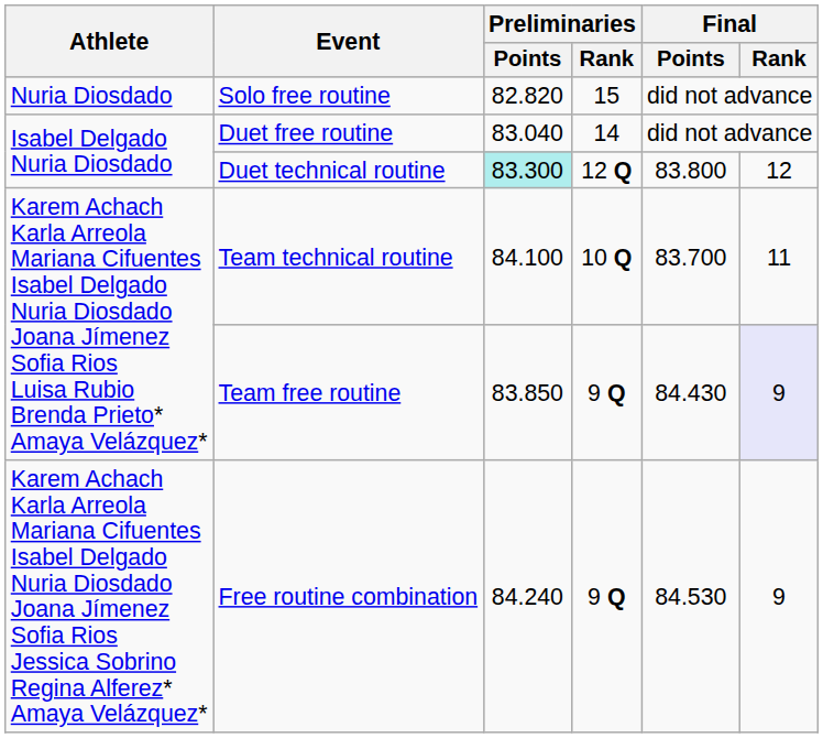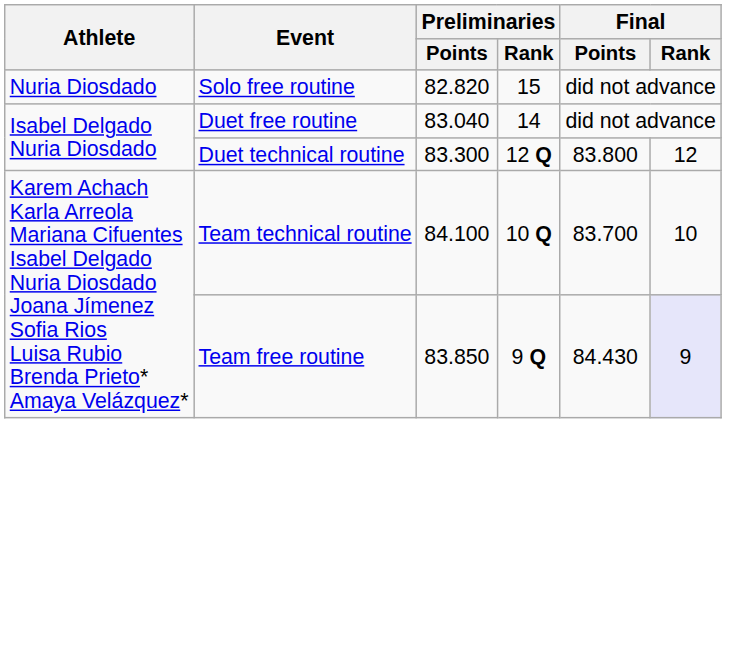Duet technical routine | Preliminaries / Points: paleturquoise background -> no background
Team technical routine | Final / Rank: 11 -> 10
- row: Karem Achach Karla Arreola Mariana Cifuentes Isabel Delgado Nuria Diosdado Joana Jímenez Sofia Rios Jessica Sobrino Regina Alferez* Amaya Velázquez* | Free routine combination | 84.240 | 9 Q | 84.530 | 9
